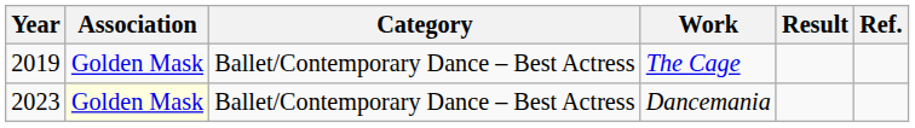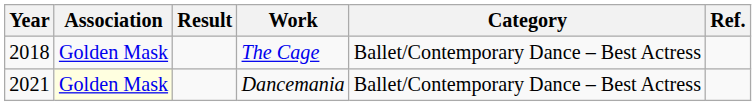columns swapped: Category <-> Result
The Cage | Year: 2019 -> 2018
Dancemania | Year: 2023 -> 2021
